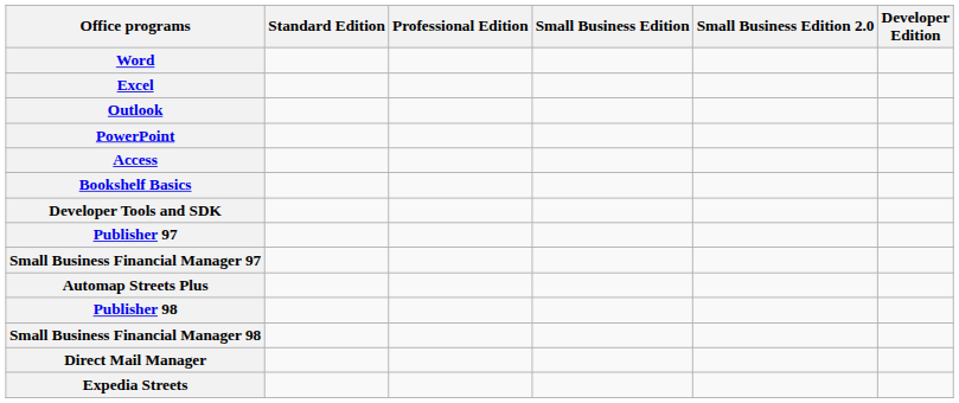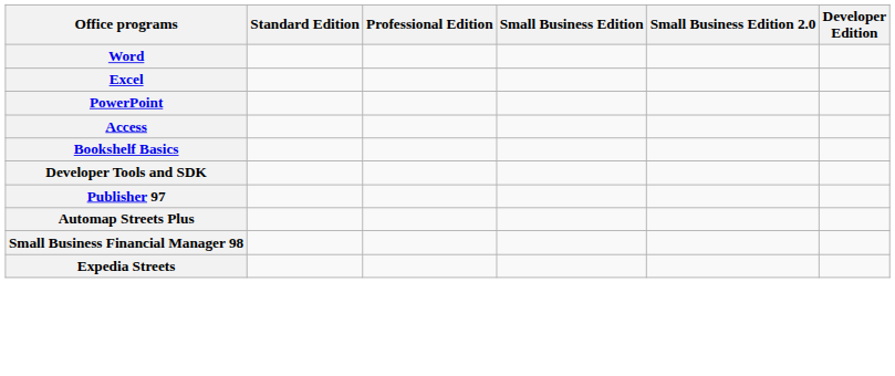- row: Outlook
- row: Small Business Financial Manager 97
- row: Publisher 98
- row: Direct Mail Manager
